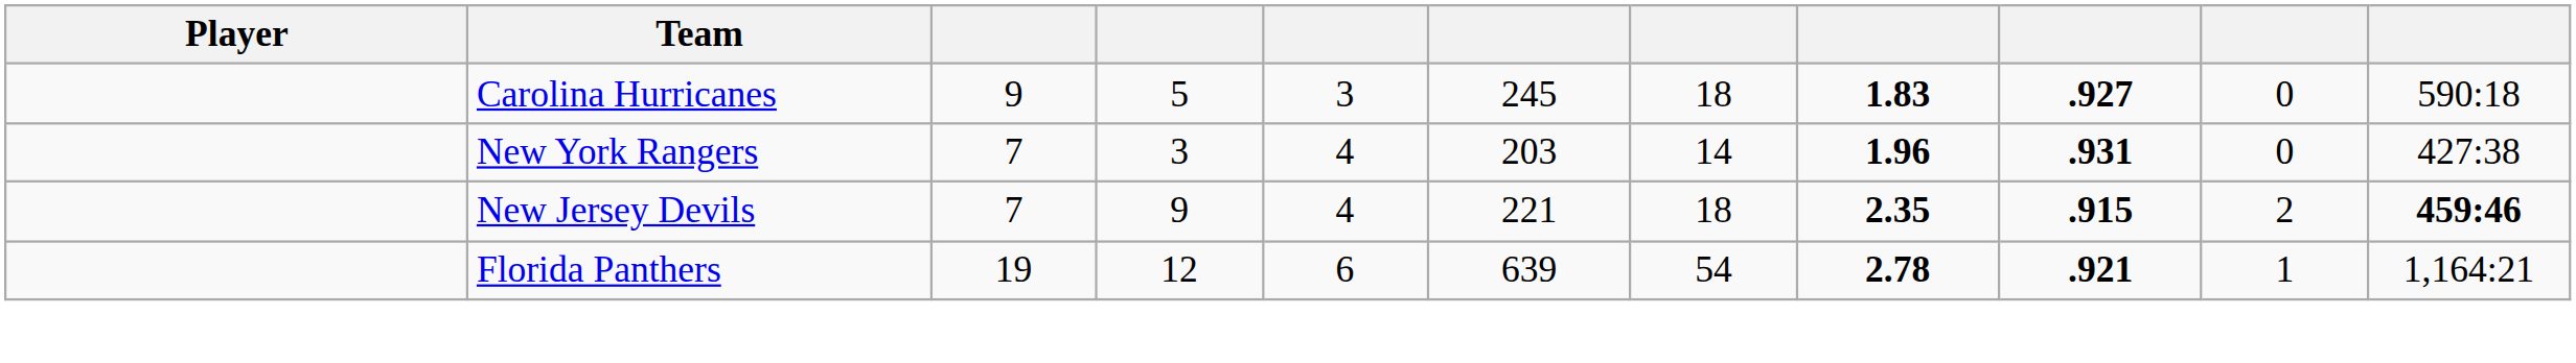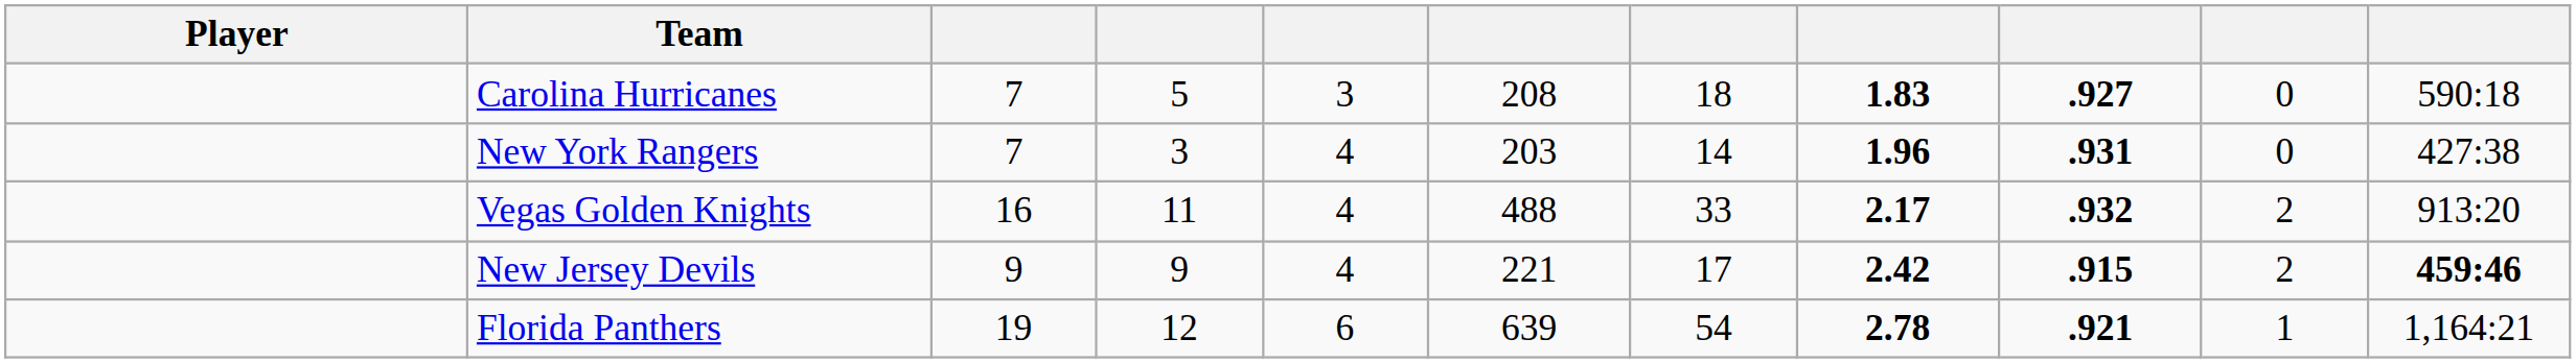Carolina Hurricanes | column 3: 9 -> 7
Carolina Hurricanes | column 6: 245 -> 208
+ row: Vegas Golden Knights | 16 | 11 | 4 | 488 | 33 | 2.17 | .932 | 2 | 913:20
New Jersey Devils | column 3: 7 -> 9
New Jersey Devils | column 7: 18 -> 17
New Jersey Devils | column 8: 2.35 -> 2.42
